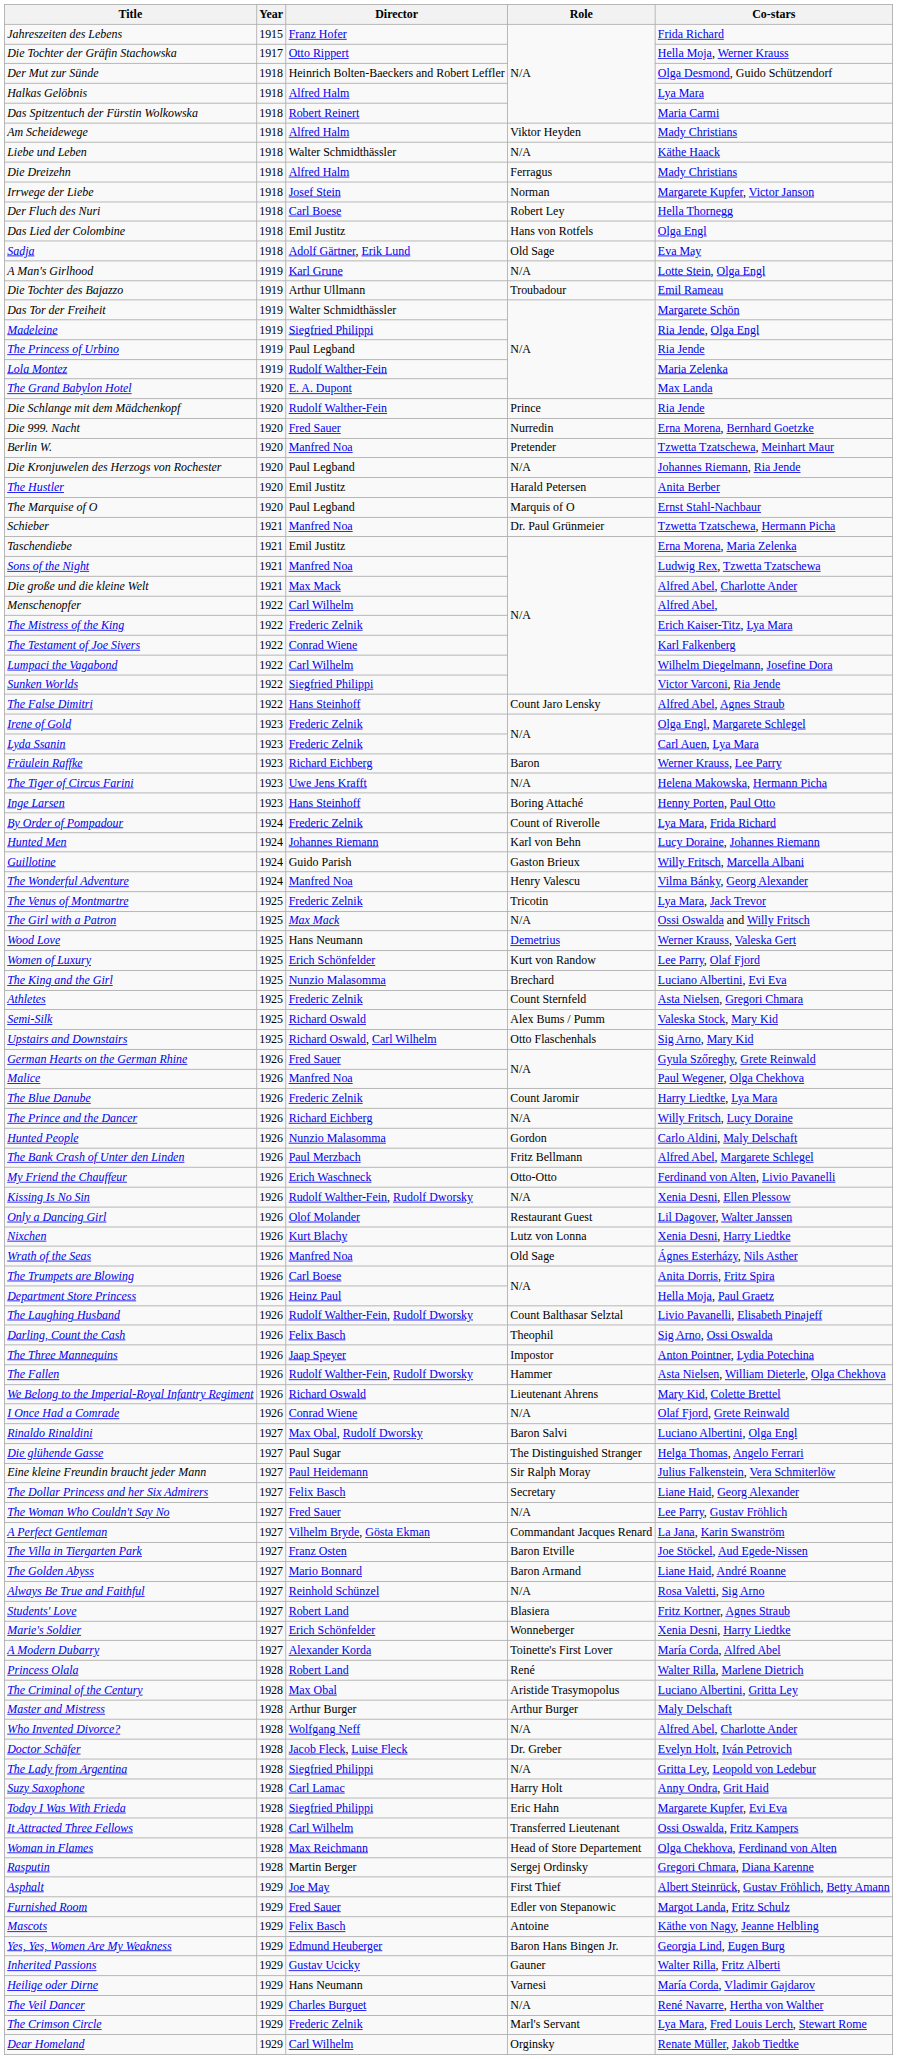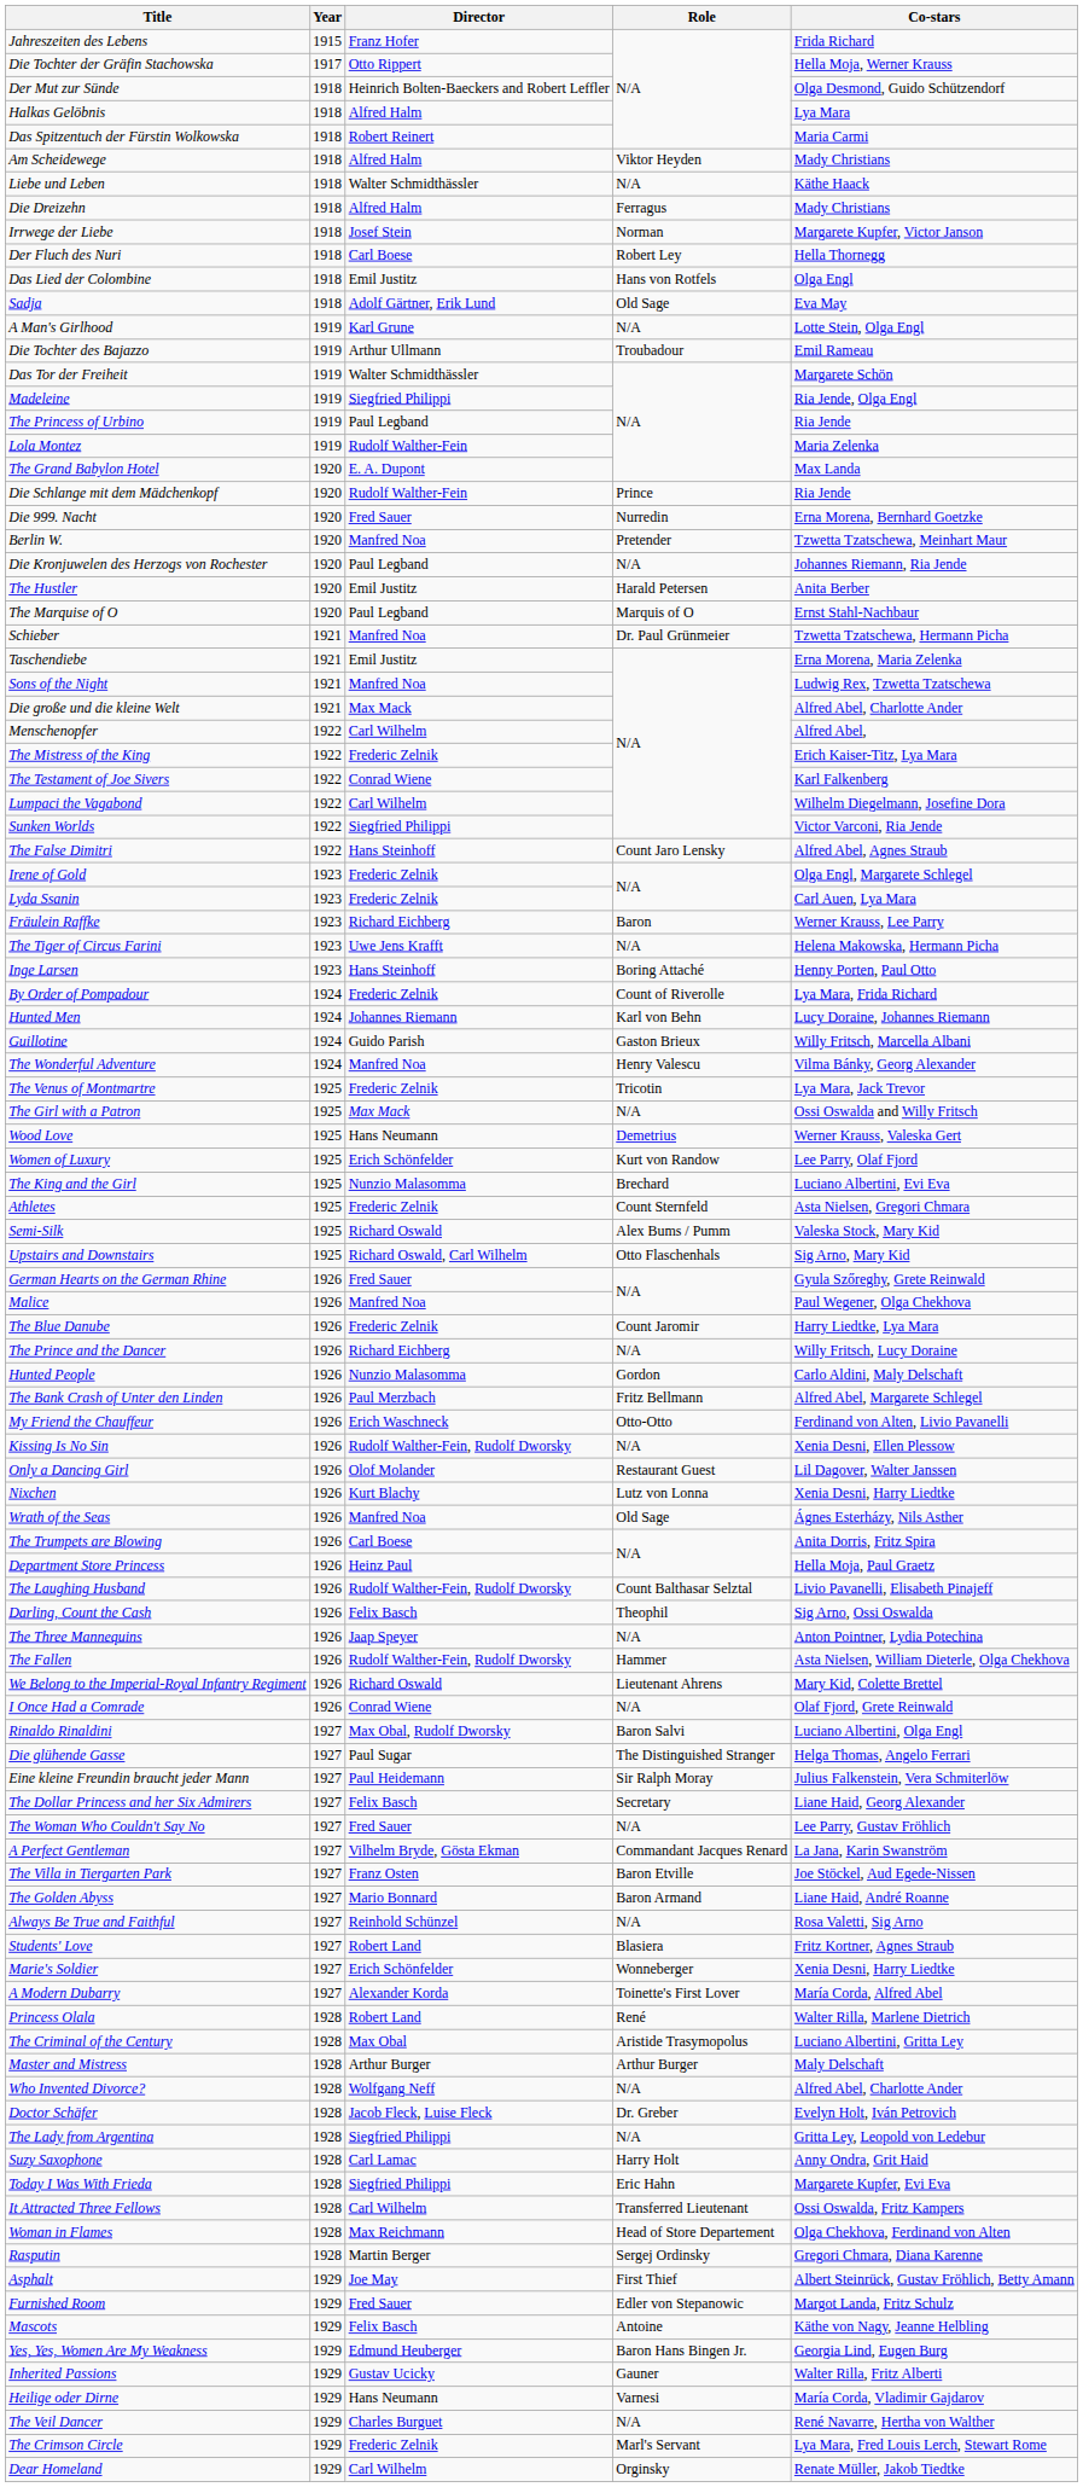The Three Mannequins | Role: Impostor -> N/A
